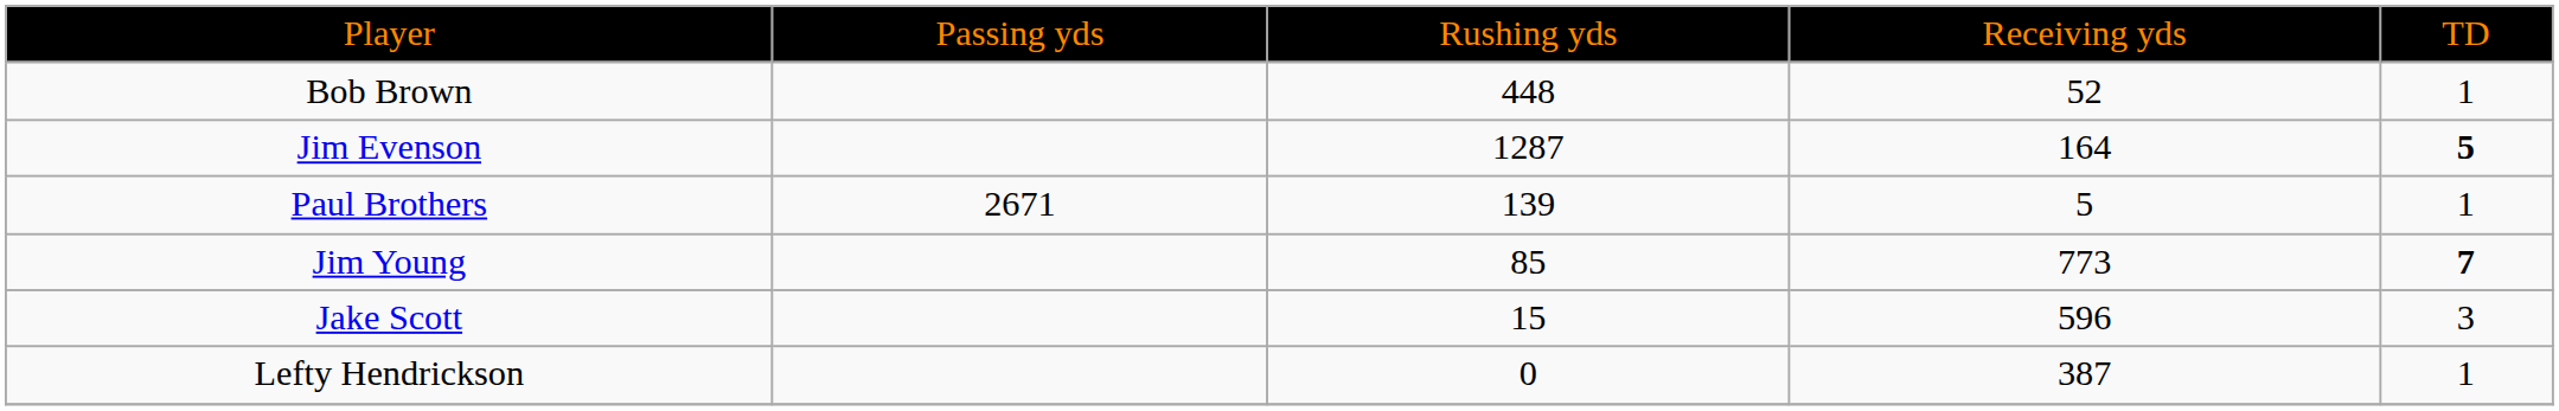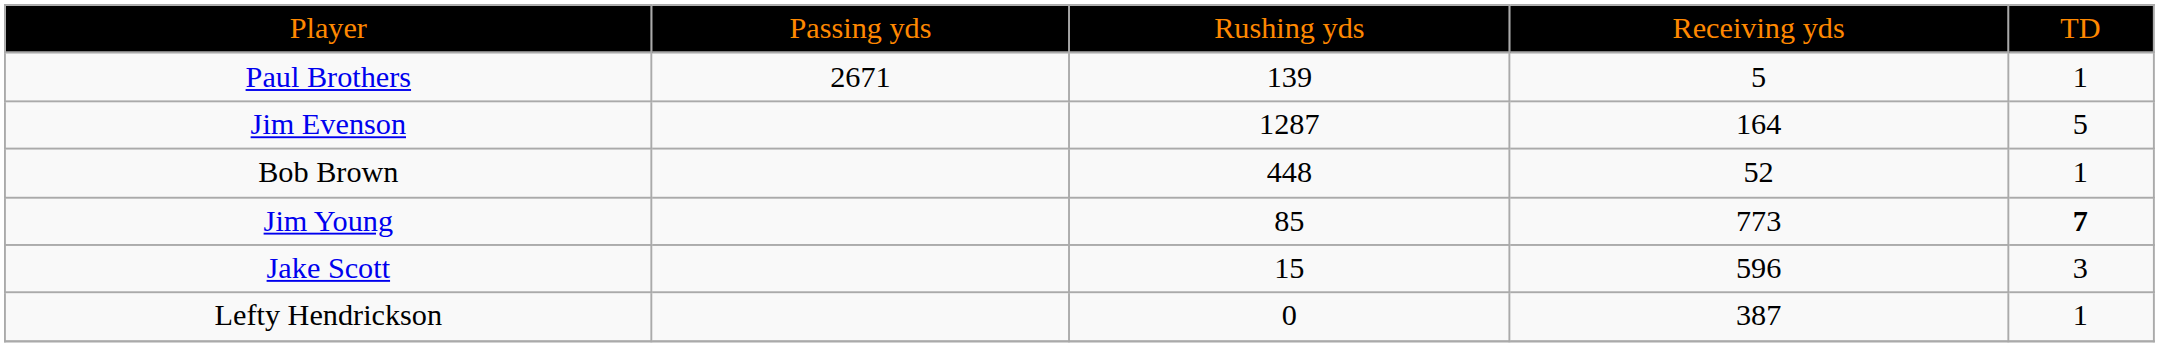rows swapped: Paul Brothers <-> Bob Brown
Jim Evenson | column 5: bold -> normal
